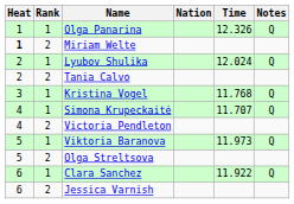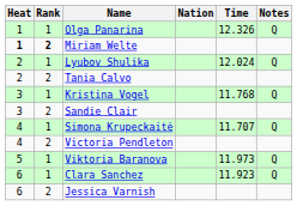Miriam Welte | Rank: normal -> bold
+ row: 3 | 2 | Sandie Clair
- row: 5 | 2 | Olga Streltsova
Clara Sanchez | Time: 11.922 -> 11.923
